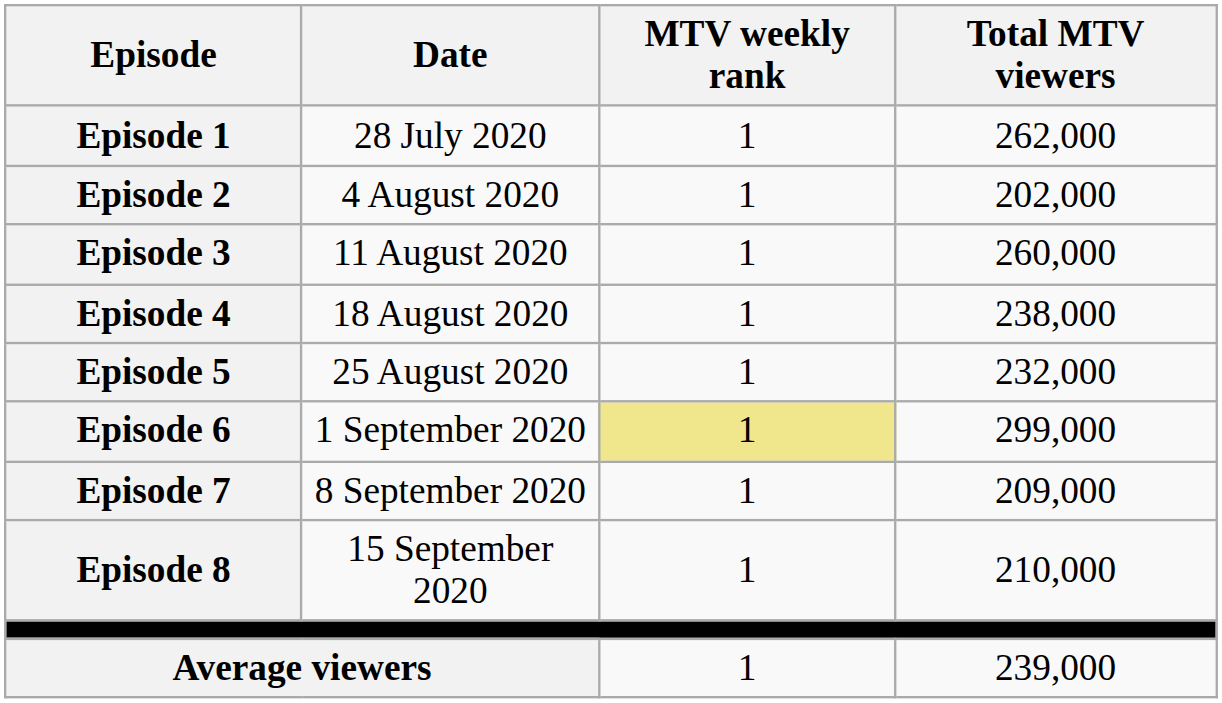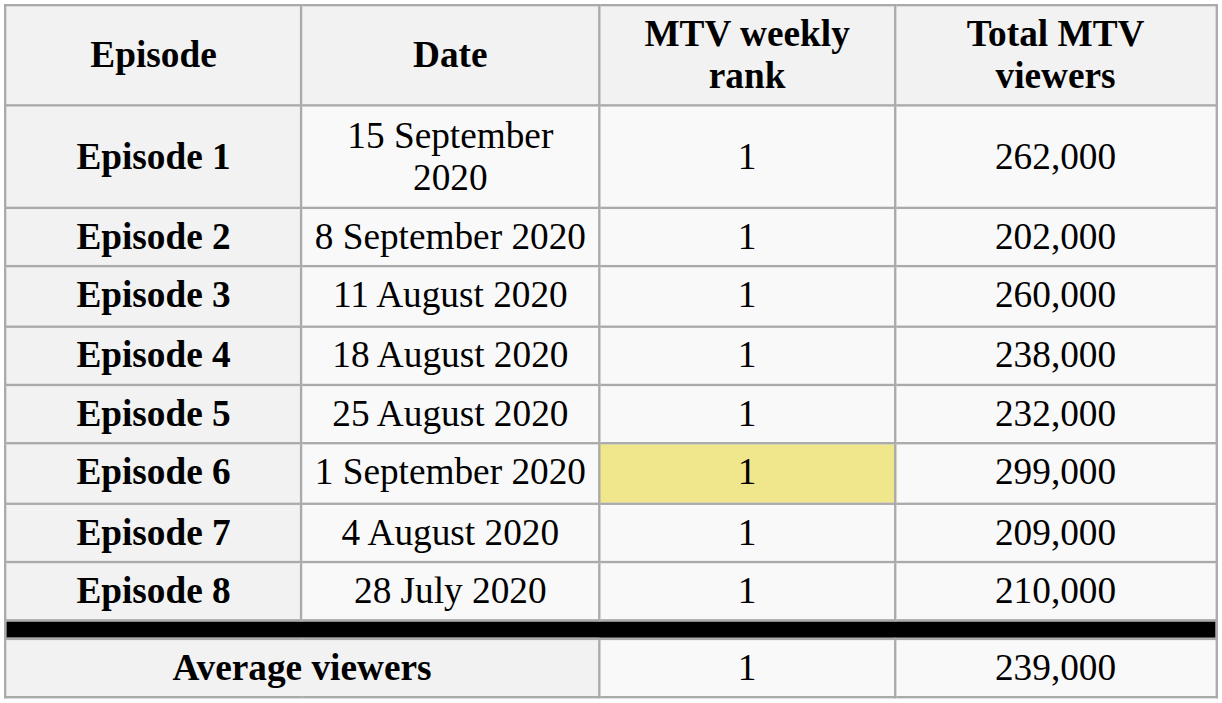Episode 1 | Date: 28 July 2020 -> 15 September 2020
Episode 2 | Date: 4 August 2020 -> 8 September 2020
Episode 7 | Date: 8 September 2020 -> 4 August 2020
Episode 8 | Date: 15 September 2020 -> 28 July 2020
